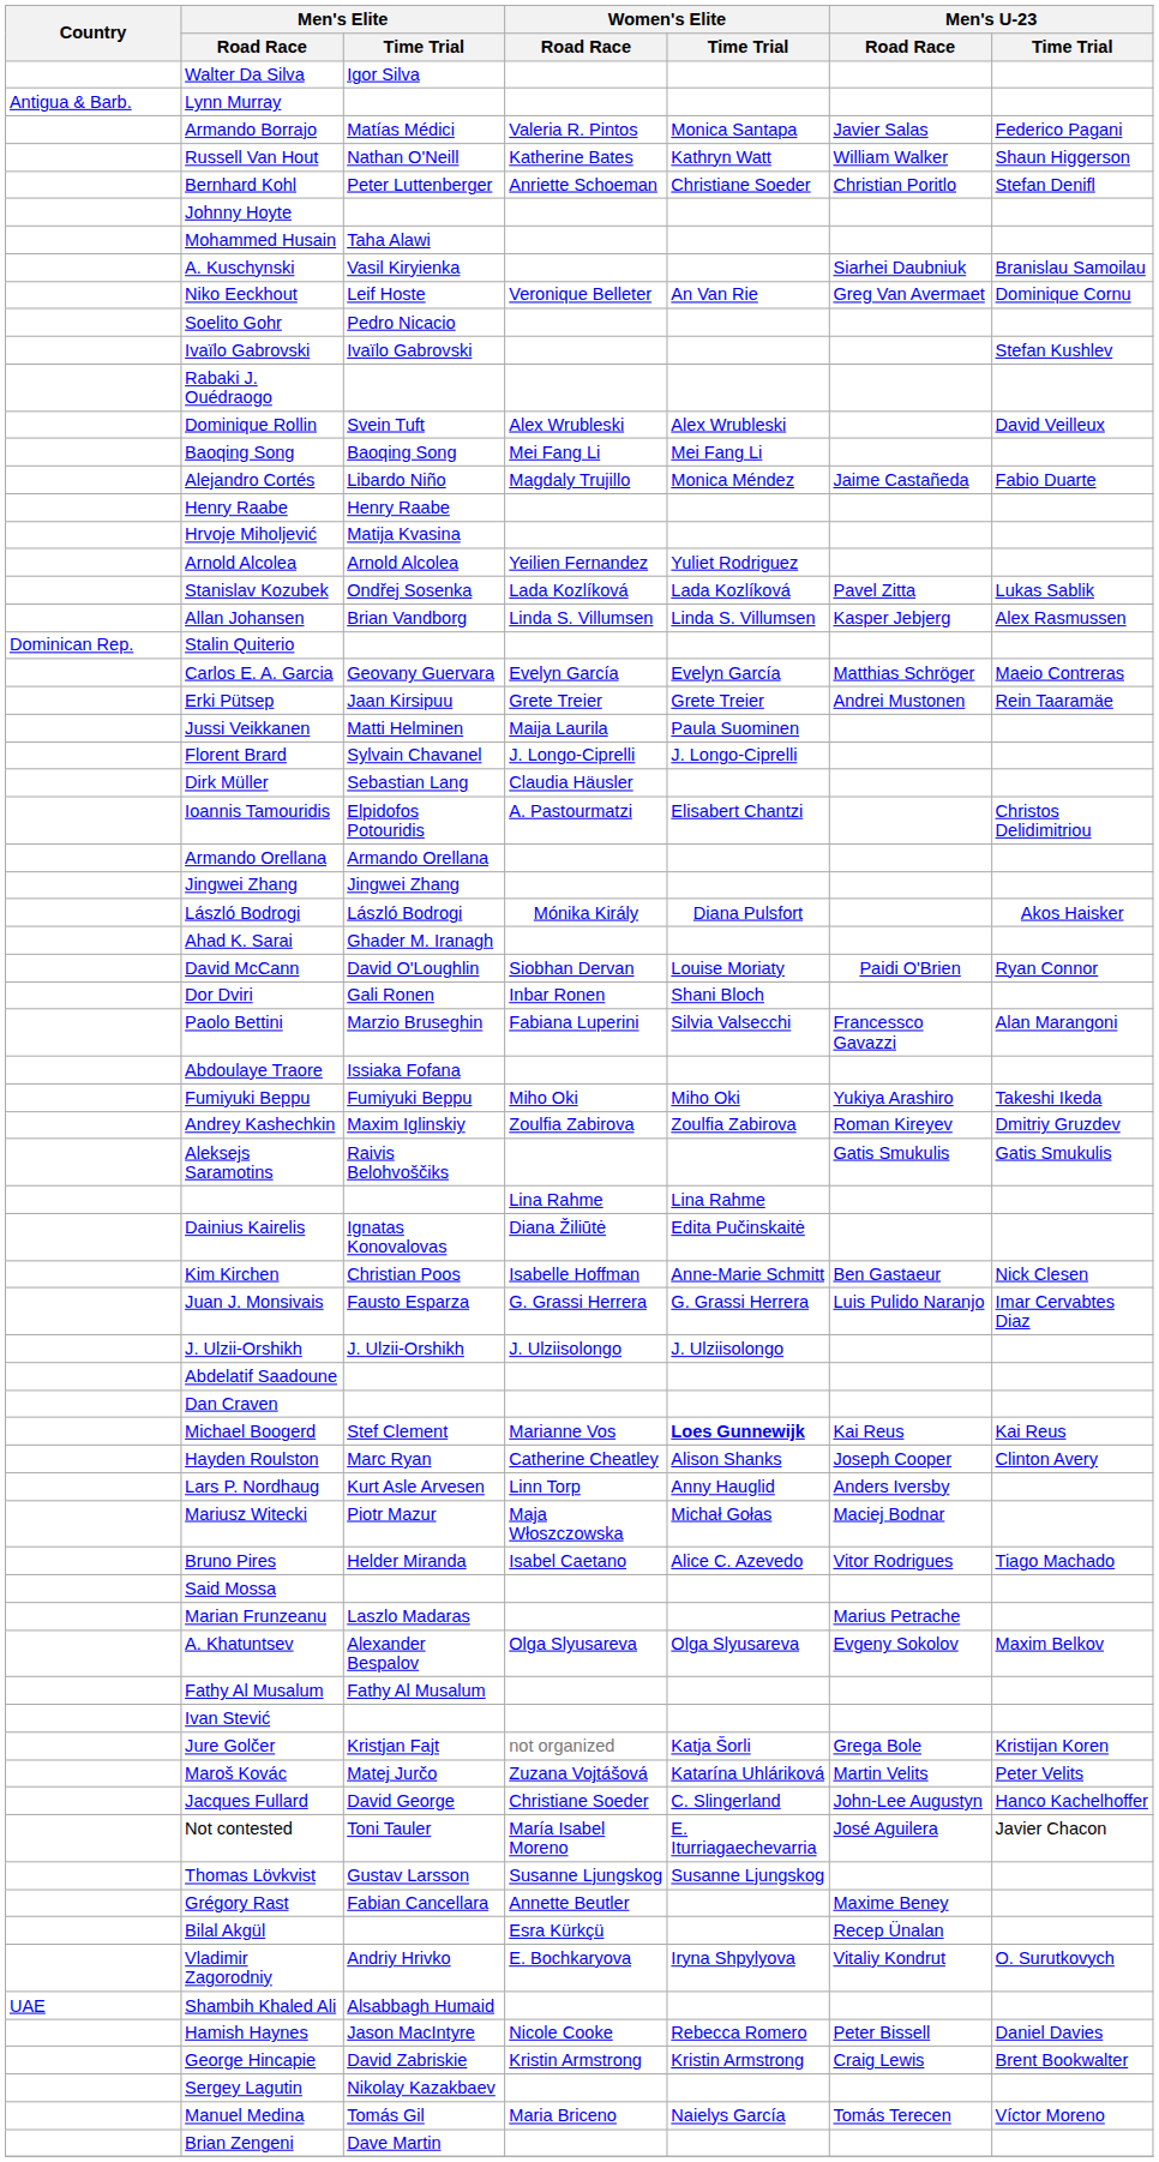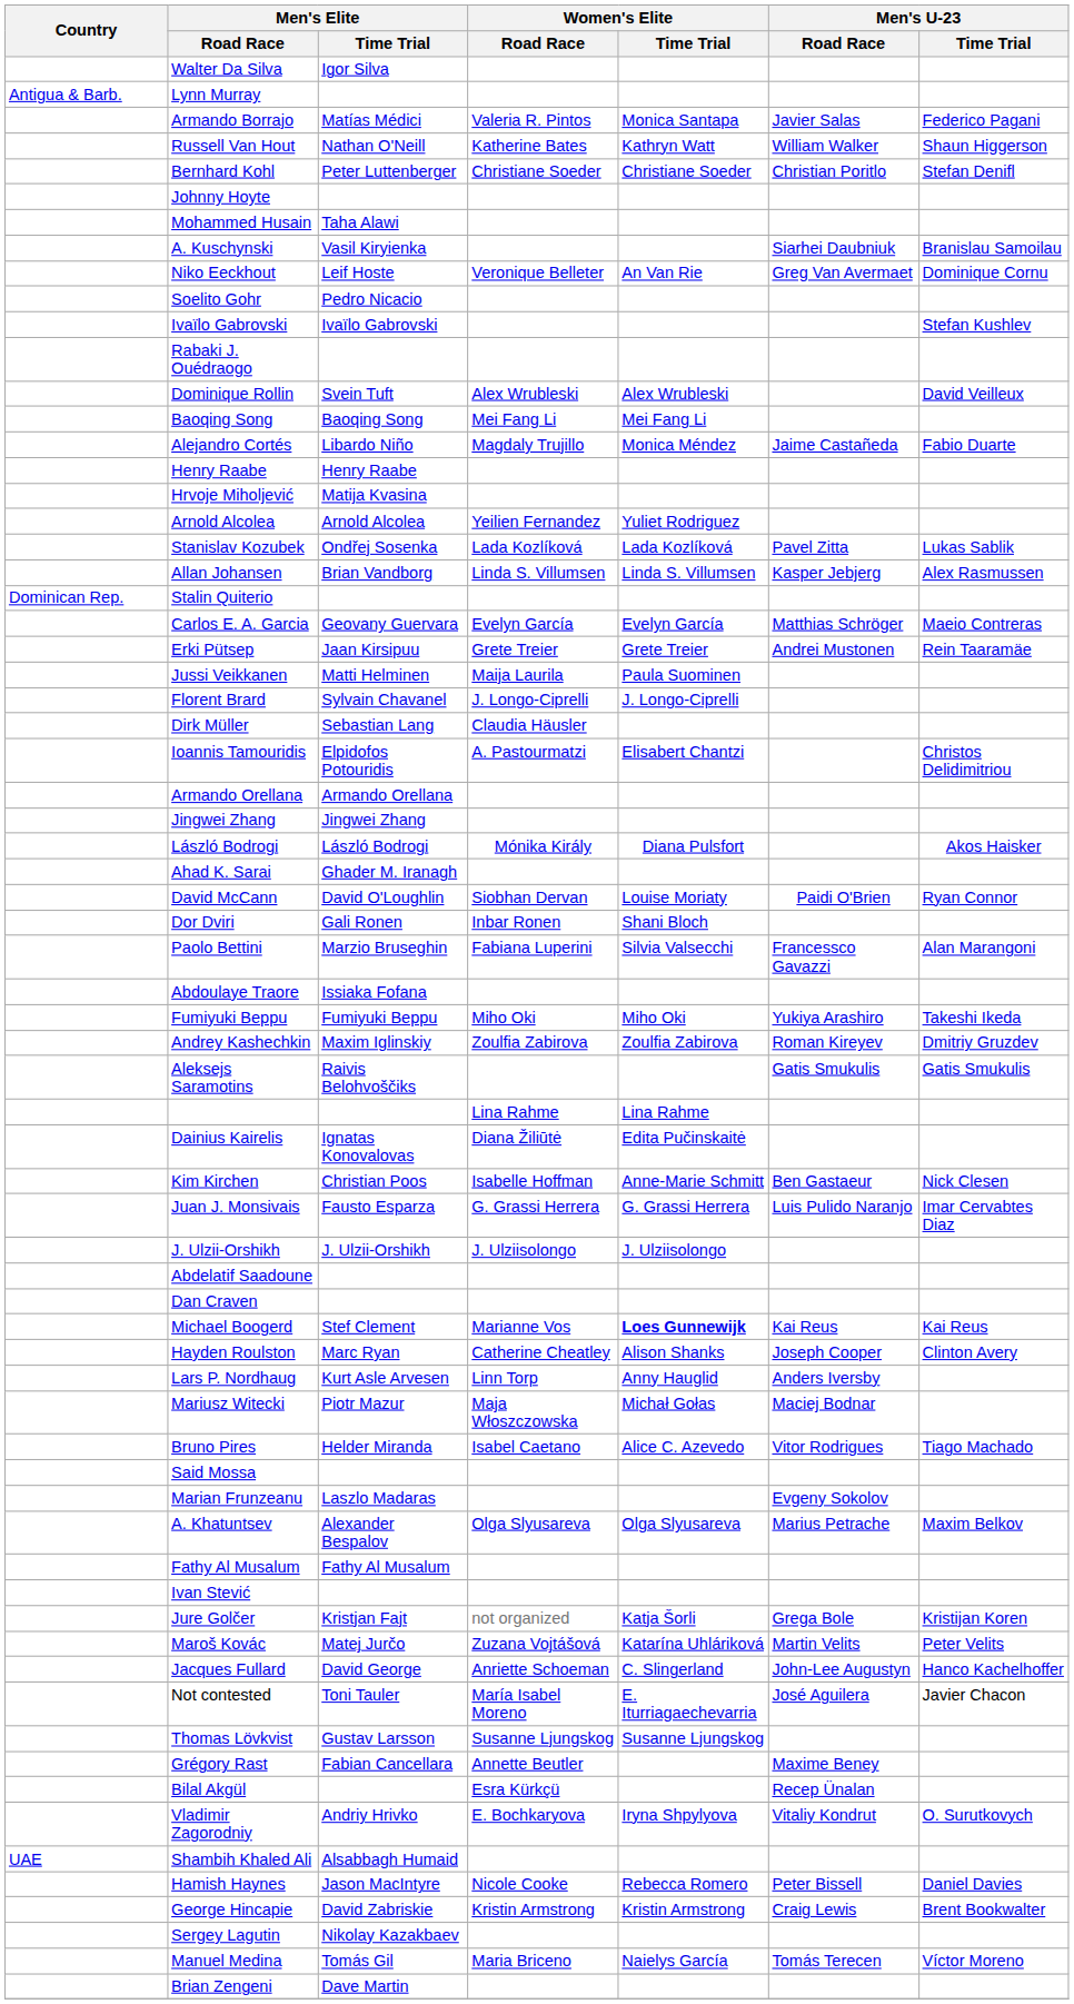Bernhard Kohl | Women's Elite / Road Race: Anriette Schoeman -> Christiane Soeder
Marian Frunzeanu | Men's U-23 / Road Race: Marius Petrache -> Evgeny Sokolov
A. Khatuntsev | Men's U-23 / Road Race: Evgeny Sokolov -> Marius Petrache
Jacques Fullard | Women's Elite / Road Race: Christiane Soeder -> Anriette Schoeman
